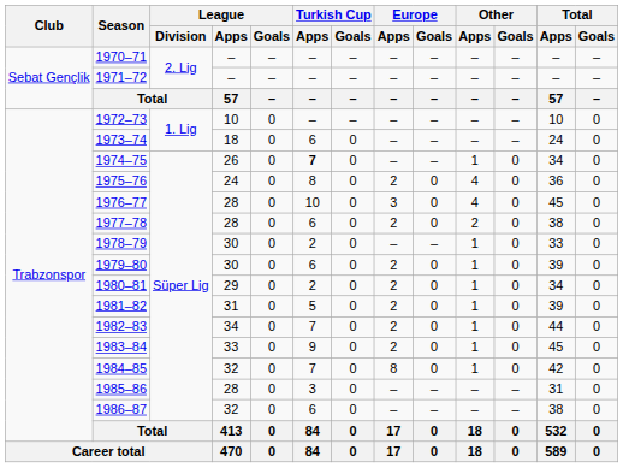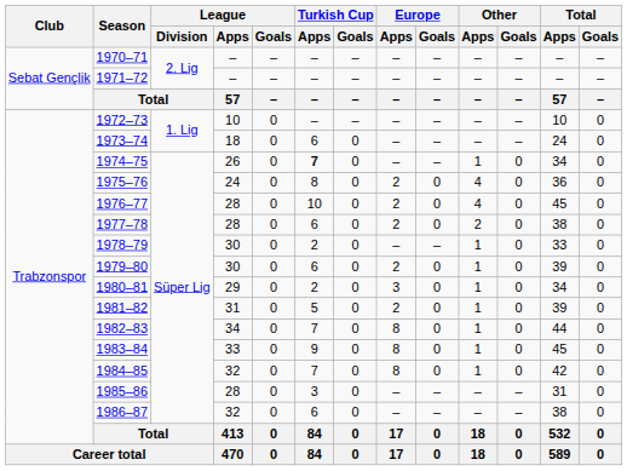1976–77 | Europe / Apps: 3 -> 2
1980–81 | Europe / Apps: 2 -> 3
1982–83 | Europe / Apps: 2 -> 8
1983–84 | Europe / Apps: 2 -> 8
